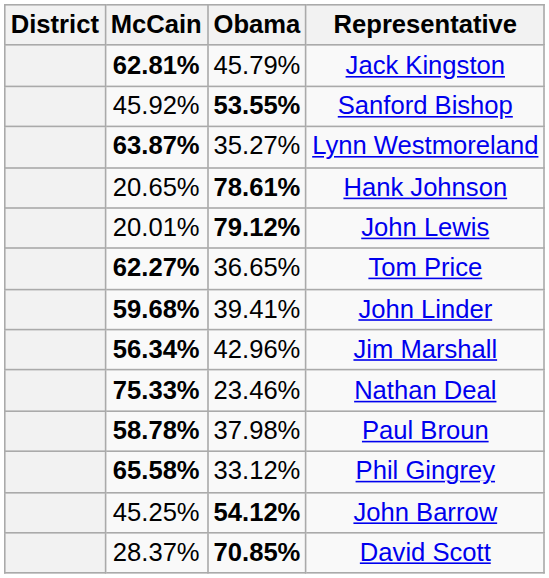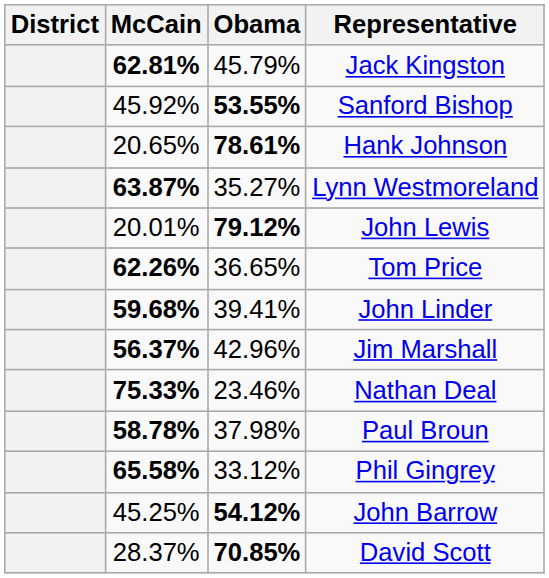rows swapped: Lynn Westmoreland <-> Hank Johnson
Tom Price | McCain: 62.27% -> 62.26%
Jim Marshall | McCain: 56.34% -> 56.37%
